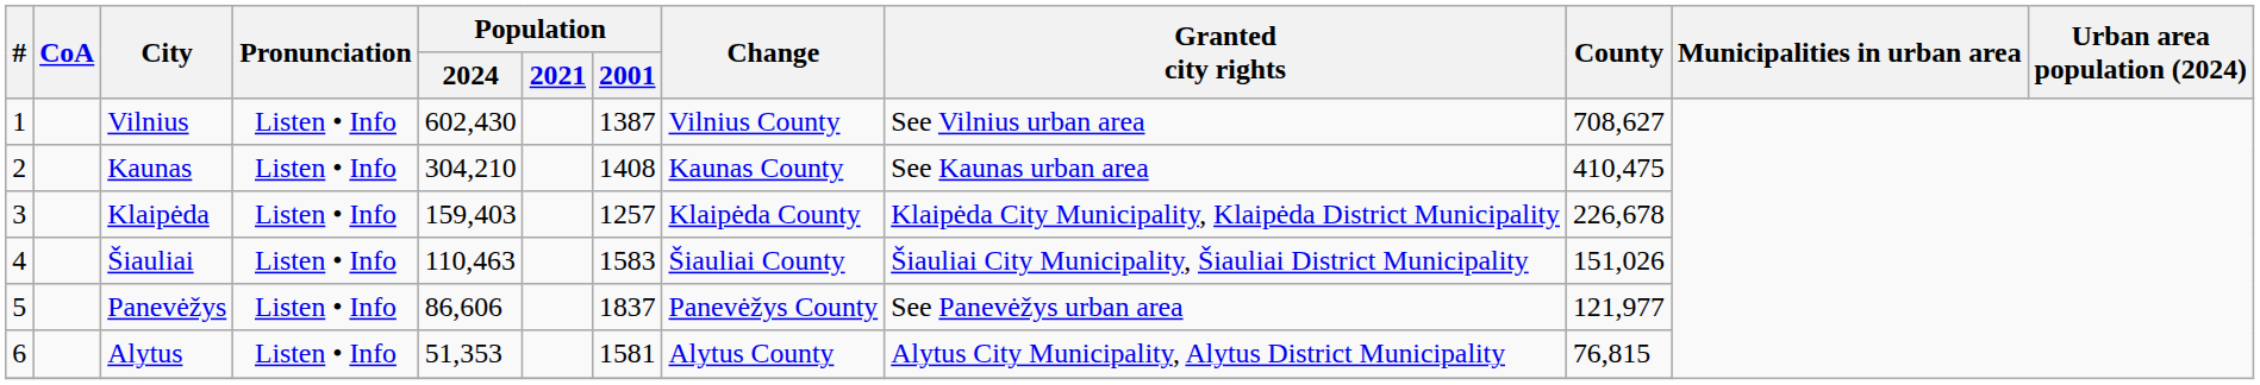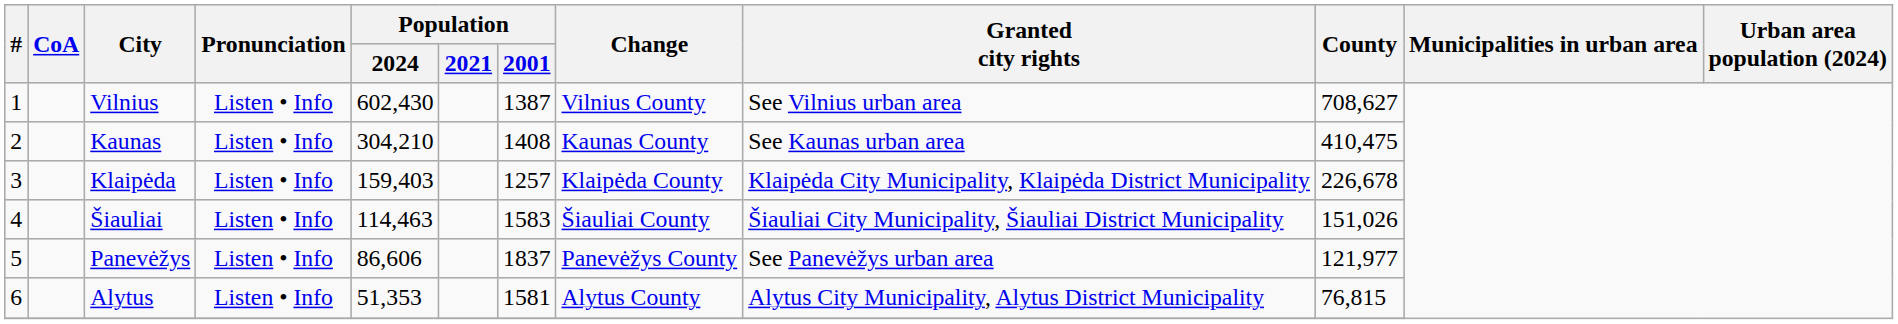Šiauliai | Population / 2024: 110,463 -> 114,463
